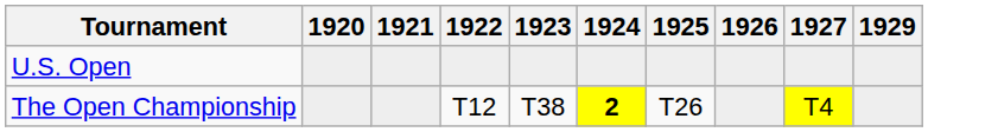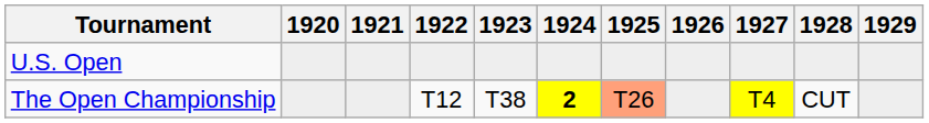+ column: 1928 | CUT
The Open Championship | 1925: no background -> lightsalmon background
